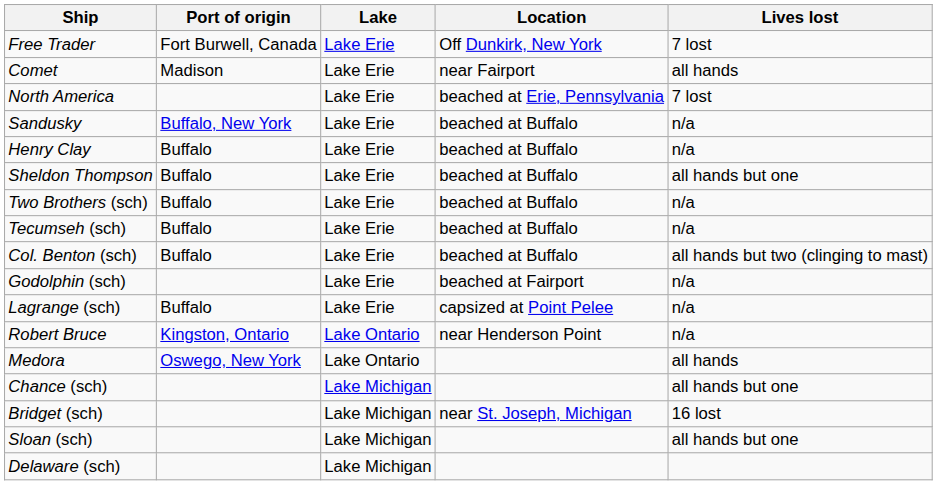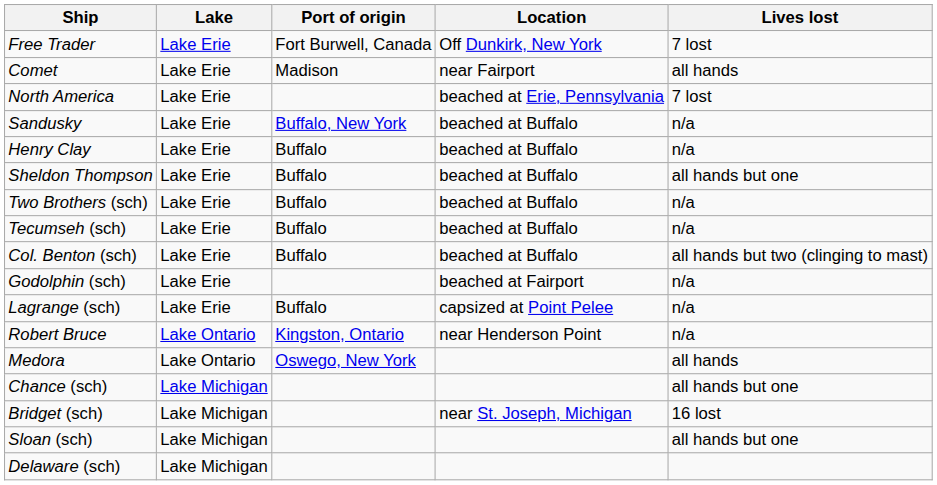columns swapped: Port of origin <-> Lake
